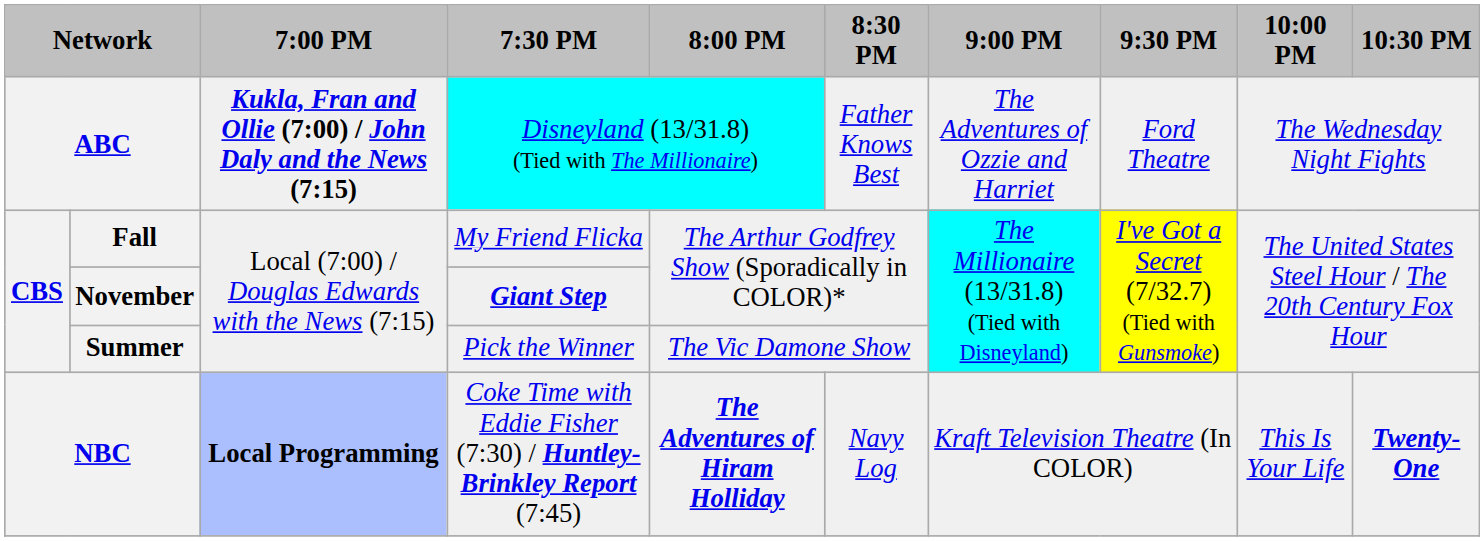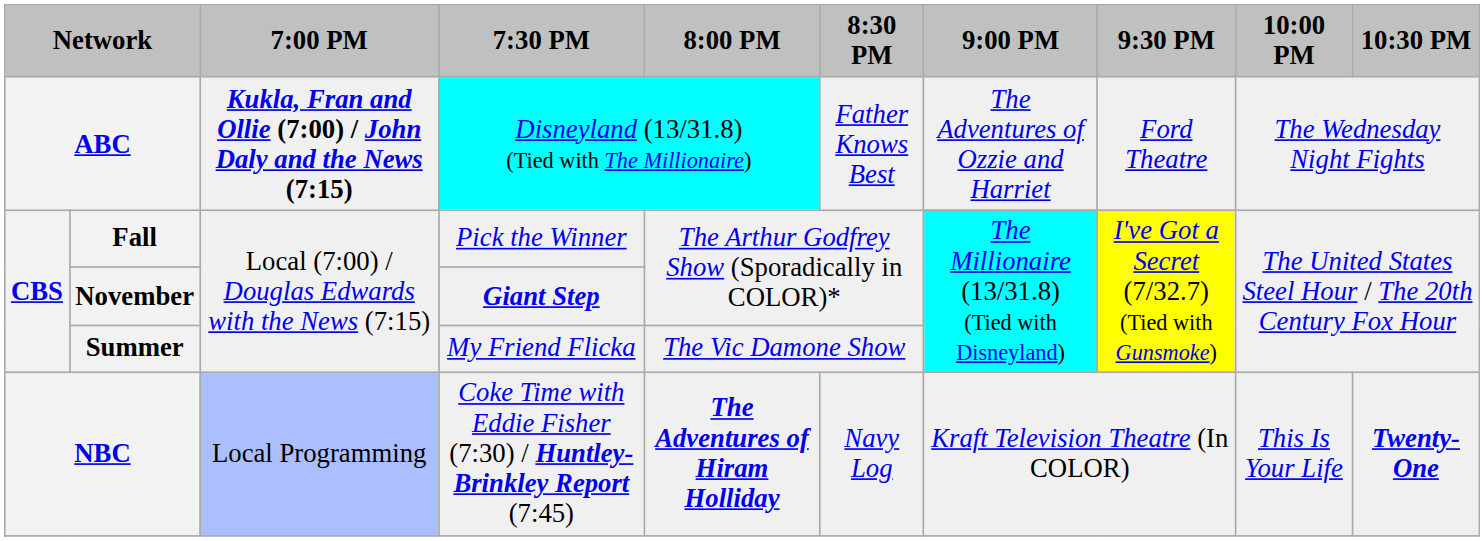Fall | 7:30 PM: My Friend Flicka -> Pick the Winner
Summer | 7:30 PM: Pick the Winner -> My Friend Flicka
NBC | 7:00 PM: bold -> normal
